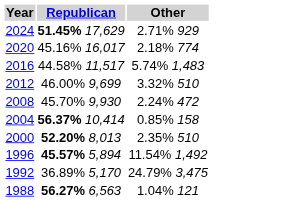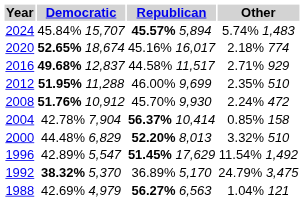+ column: Democratic | 45.84% 15,707 | 52.65% 18,674 | 49.68% 12,837 | 51.95% 11,288 | 51.76% 10,912 | 42.78% 7,904 | 44.48% 6,829 | 42.89% 5,547 | 38.32% 5,370 | 42.69% 4,979
2024 | Republican: 51.45% 17,629 -> 45.57% 5,894
2024 | Other: 2.71% 929 -> 5.74% 1,483
2016 | Other: 5.74% 1,483 -> 2.71% 929
2012 | Other: 3.32% 510 -> 2.35% 510
2000 | Other: 2.35% 510 -> 3.32% 510
1996 | Republican: 45.57% 5,894 -> 51.45% 17,629
